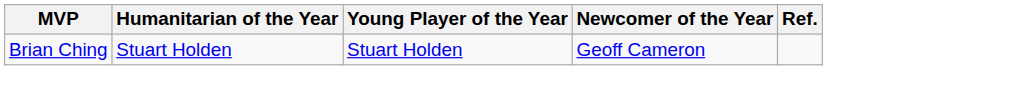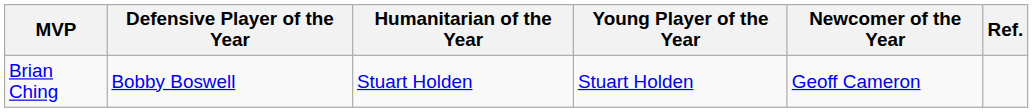+ column: Defensive Player of the Year | Bobby Boswell
